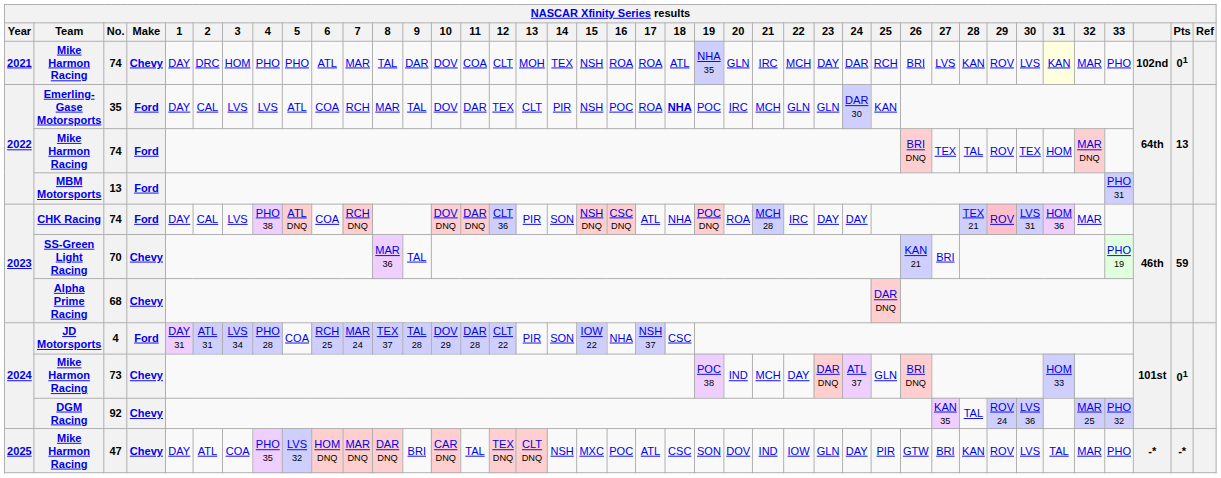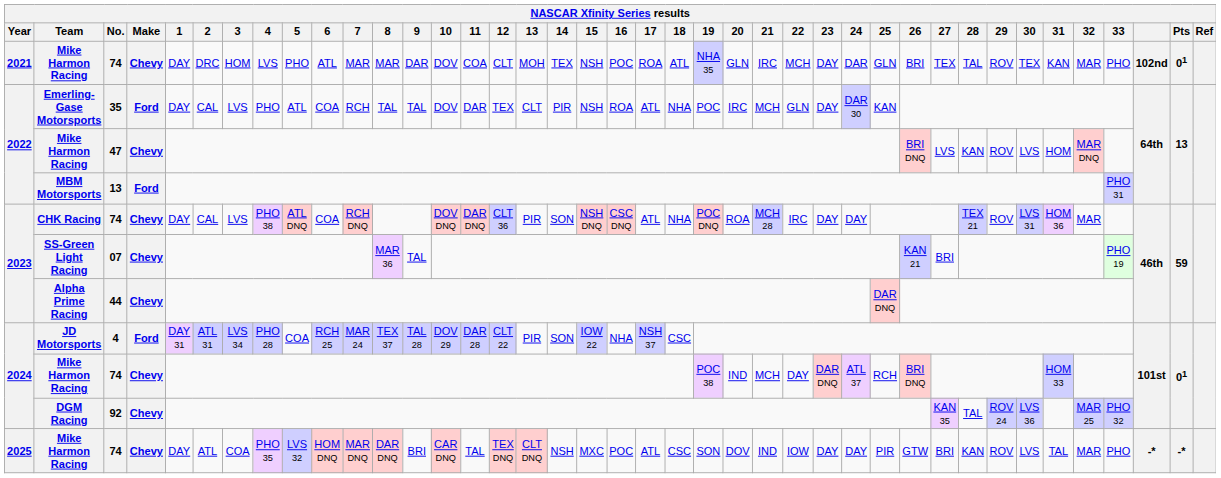2021 / Mike Harmon Racing | 4: PHO -> LVS
2021 / Mike Harmon Racing | 8: TAL -> MAR
2021 / Mike Harmon Racing | 16: ROA -> POC
2021 / Mike Harmon Racing | 25: RCH -> GLN
2021 / Mike Harmon Racing | 27: LVS -> TEX
2021 / Mike Harmon Racing | 28: KAN -> TAL
2021 / Mike Harmon Racing | 30: LVS -> TEX
2021 / Mike Harmon Racing | 31: lightyellow background -> no background
Emerling-Gase Motorsports | 4: LVS -> PHO
Emerling-Gase Motorsports | 8: MAR -> TAL
Emerling-Gase Motorsports | 16: POC -> ROA
Emerling-Gase Motorsports | 17: ROA -> ATL
Emerling-Gase Motorsports | 18: bold -> normal
Emerling-Gase Motorsports | 23: GLN -> DAY
2022 / Mike Harmon Racing | No.: 74 -> 47
2022 / Mike Harmon Racing | Make: Ford -> Chevy
2022 / Mike Harmon Racing | 27: TEX -> LVS
2022 / Mike Harmon Racing | 28: TAL -> KAN
2022 / Mike Harmon Racing | 30: TEX -> LVS
CHK Racing | Make: Ford -> Chevy
CHK Racing | 29: pink background -> no background
SS-Green Light Racing | No.: 70 -> 07
Alpha Prime Racing | No.: 68 -> 44
2024 / Mike Harmon Racing | No.: 73 -> 74
2024 / Mike Harmon Racing | 25: GLN -> RCH
2025 / Mike Harmon Racing | No.: 47 -> 74
2025 / Mike Harmon Racing | 23: GLN -> DAY
